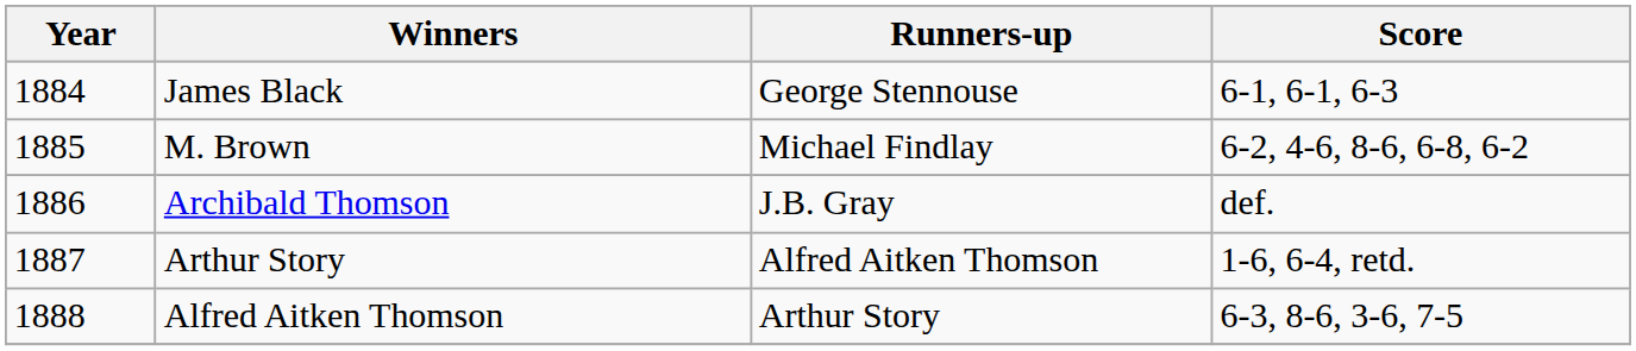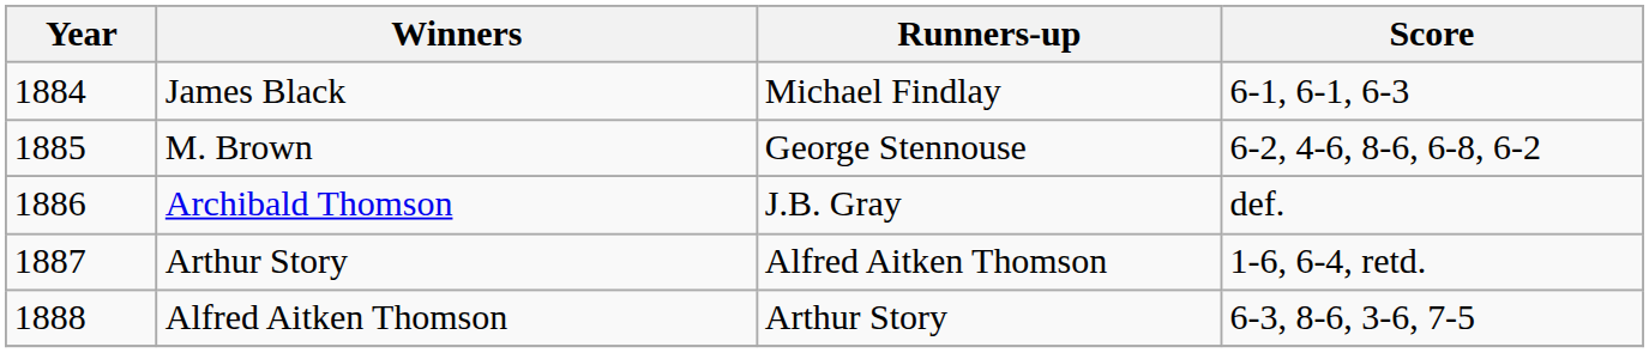James Black | Runners-up: George Stennouse -> Michael Findlay
M. Brown | Runners-up: Michael Findlay -> George Stennouse
